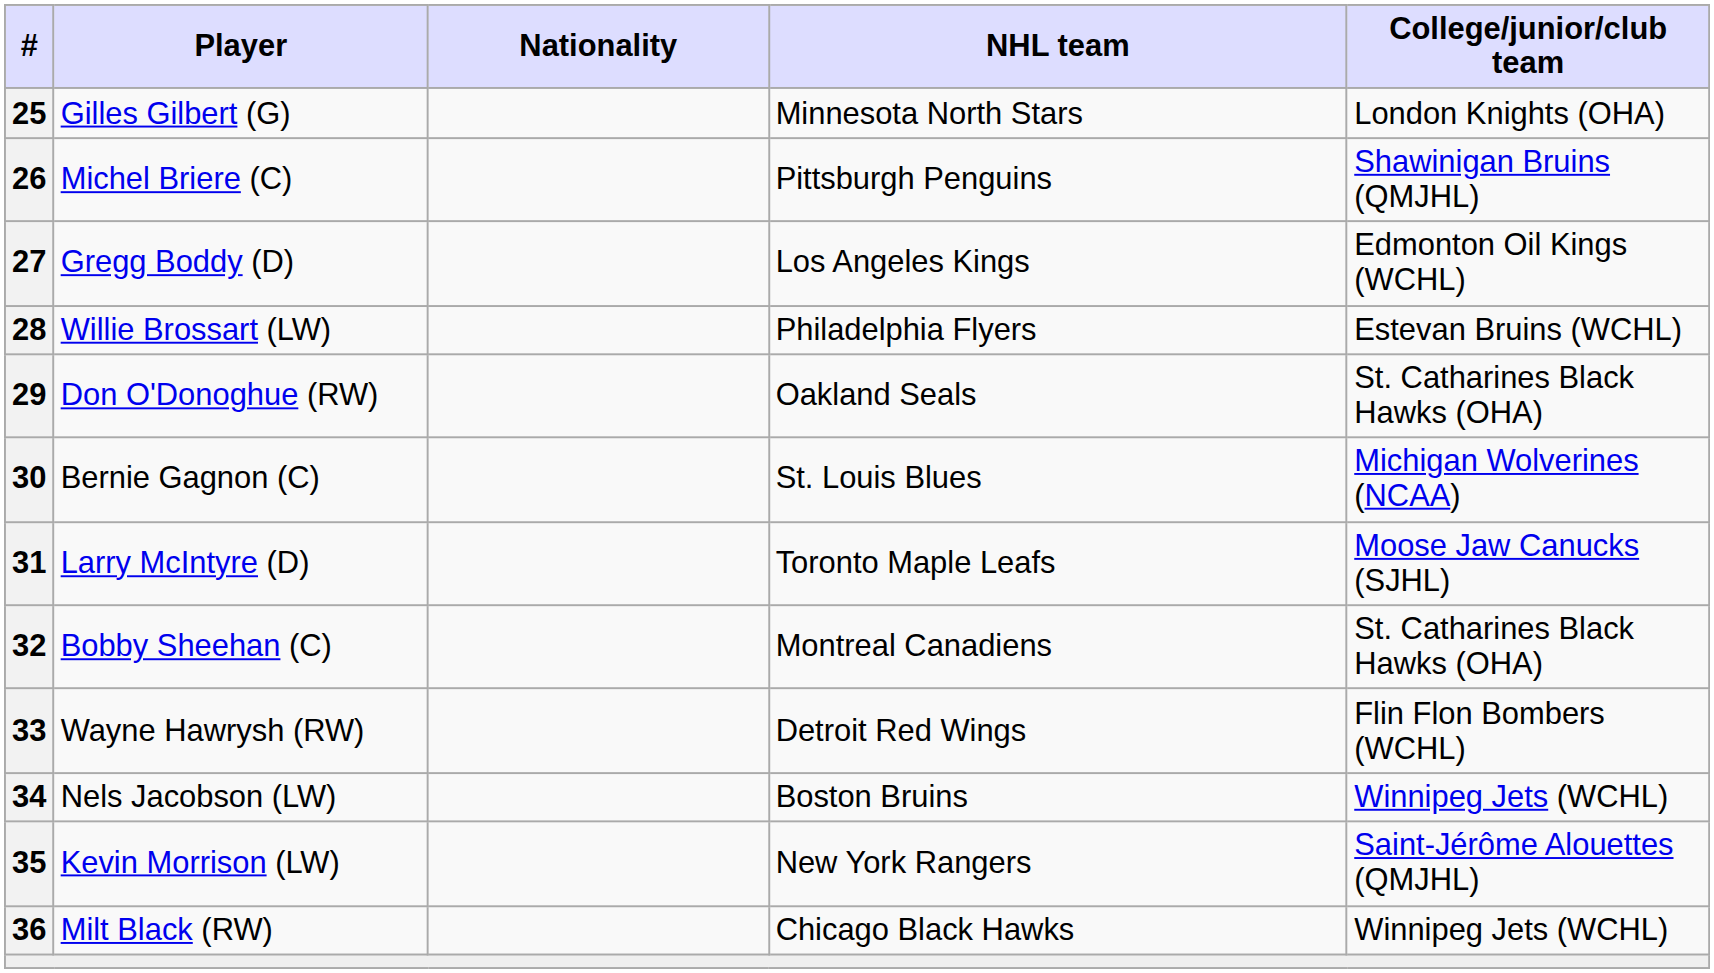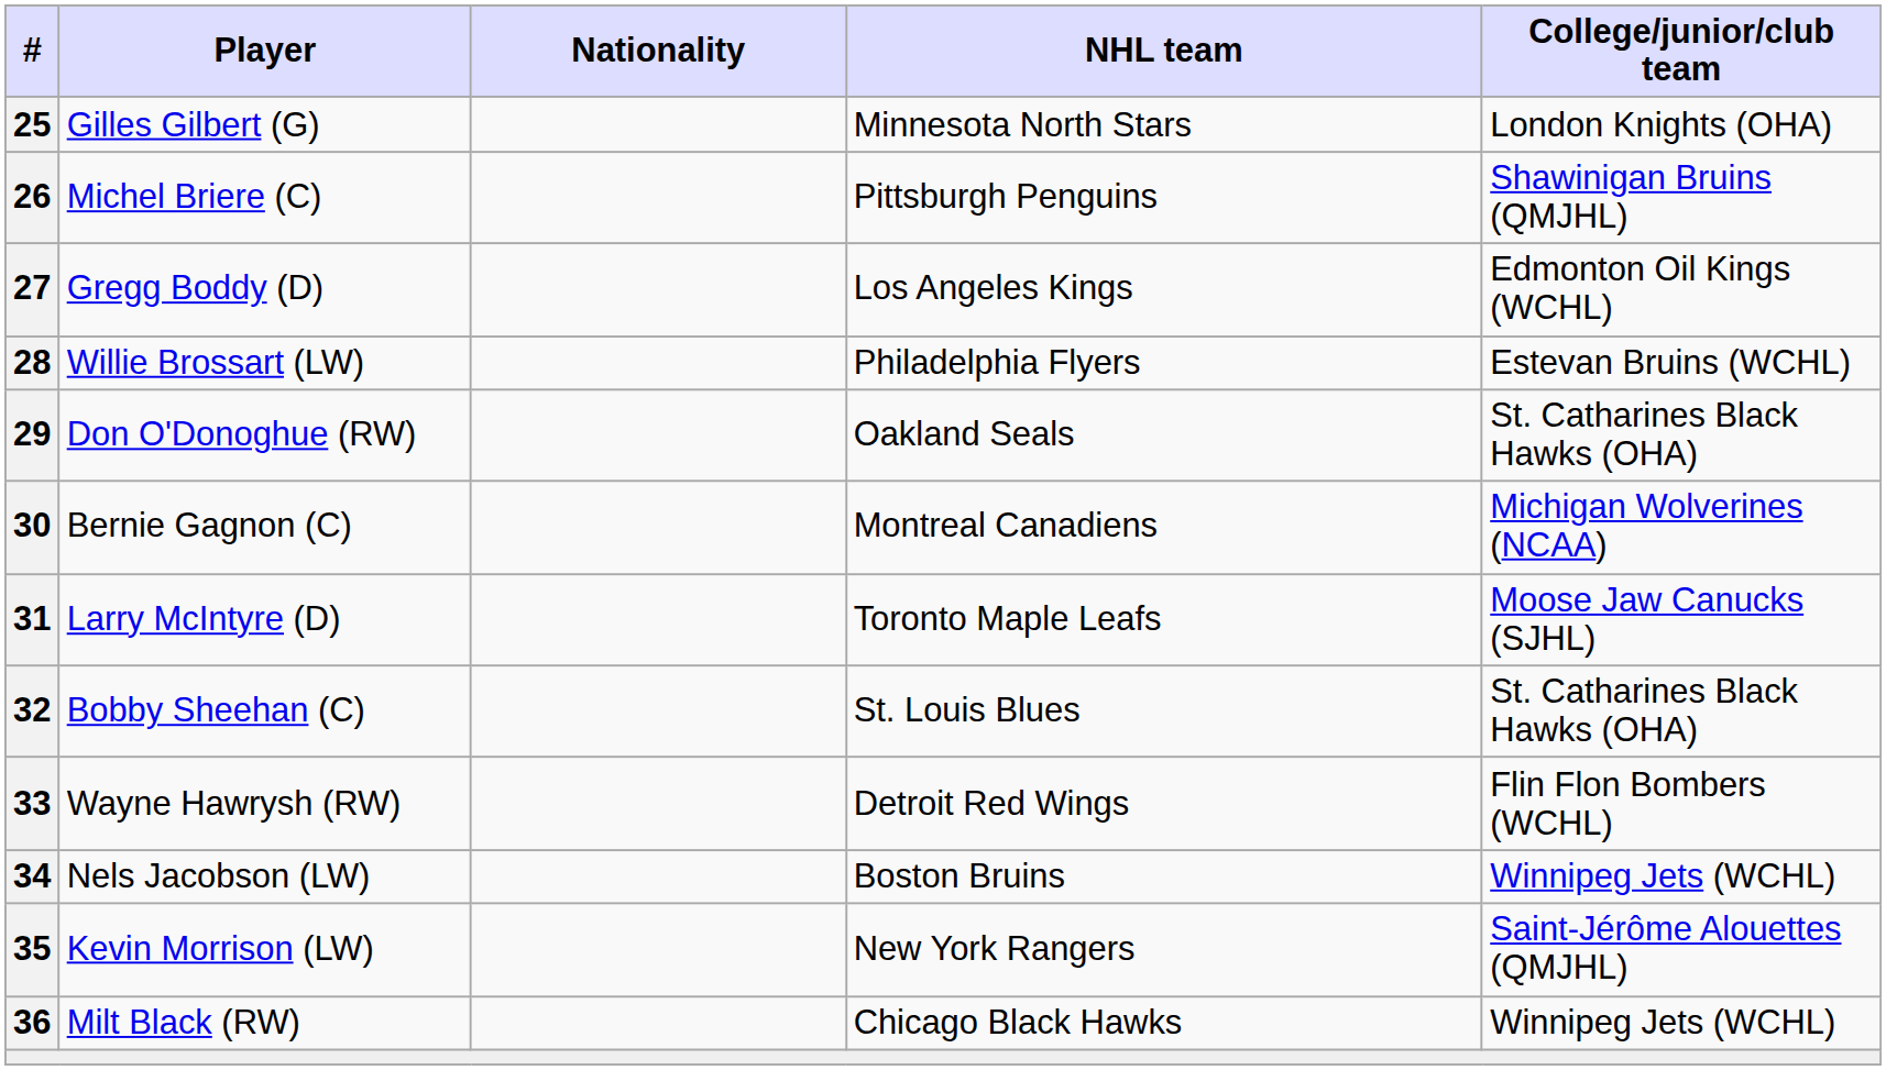30 | NHL team: St. Louis Blues -> Montreal Canadiens
32 | NHL team: Montreal Canadiens -> St. Louis Blues
